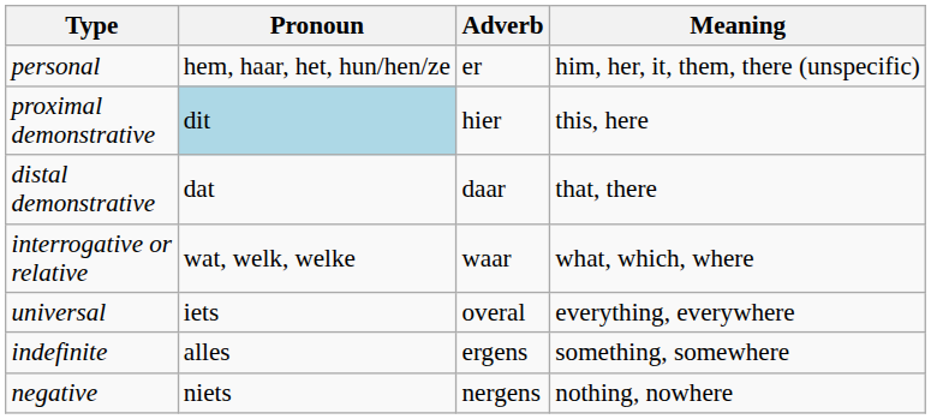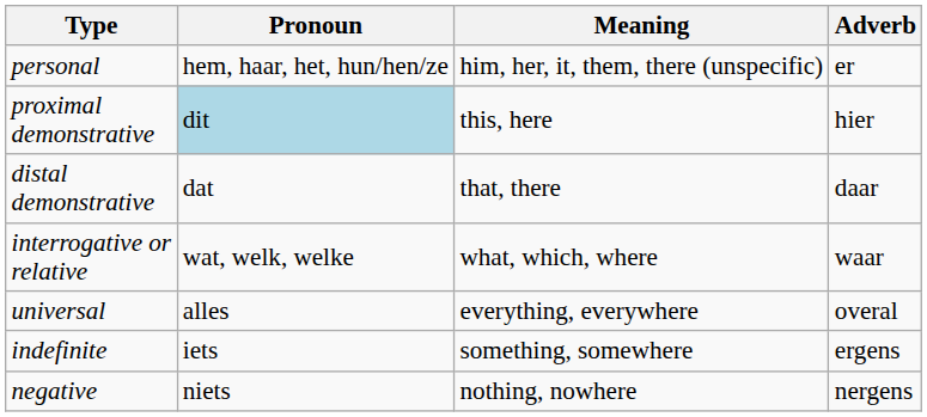columns swapped: Adverb <-> Meaning
universal | Pronoun: iets -> alles
indefinite | Pronoun: alles -> iets
